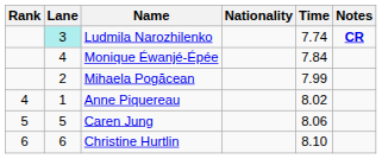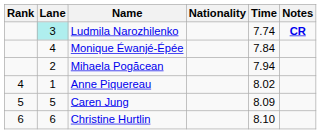Mihaela Pogăcean | Time: 7.99 -> 7.94
Caren Jung | Time: 8.06 -> 8.09
